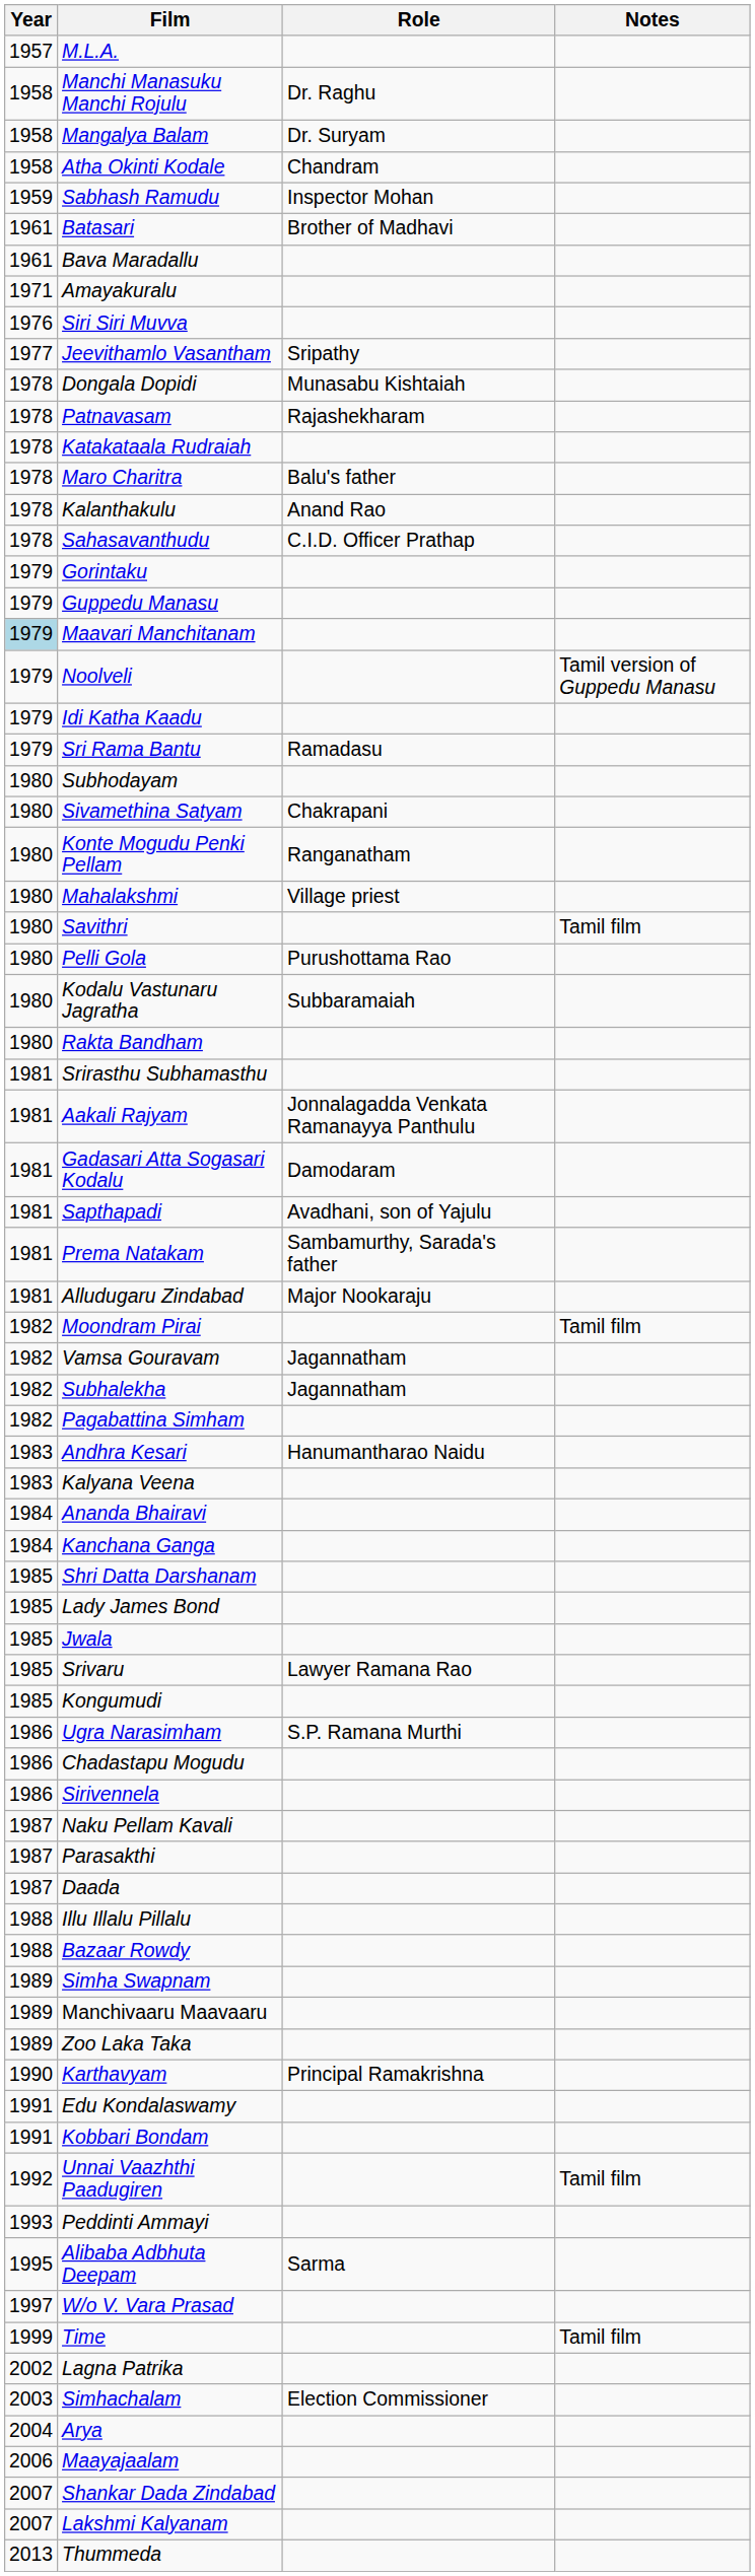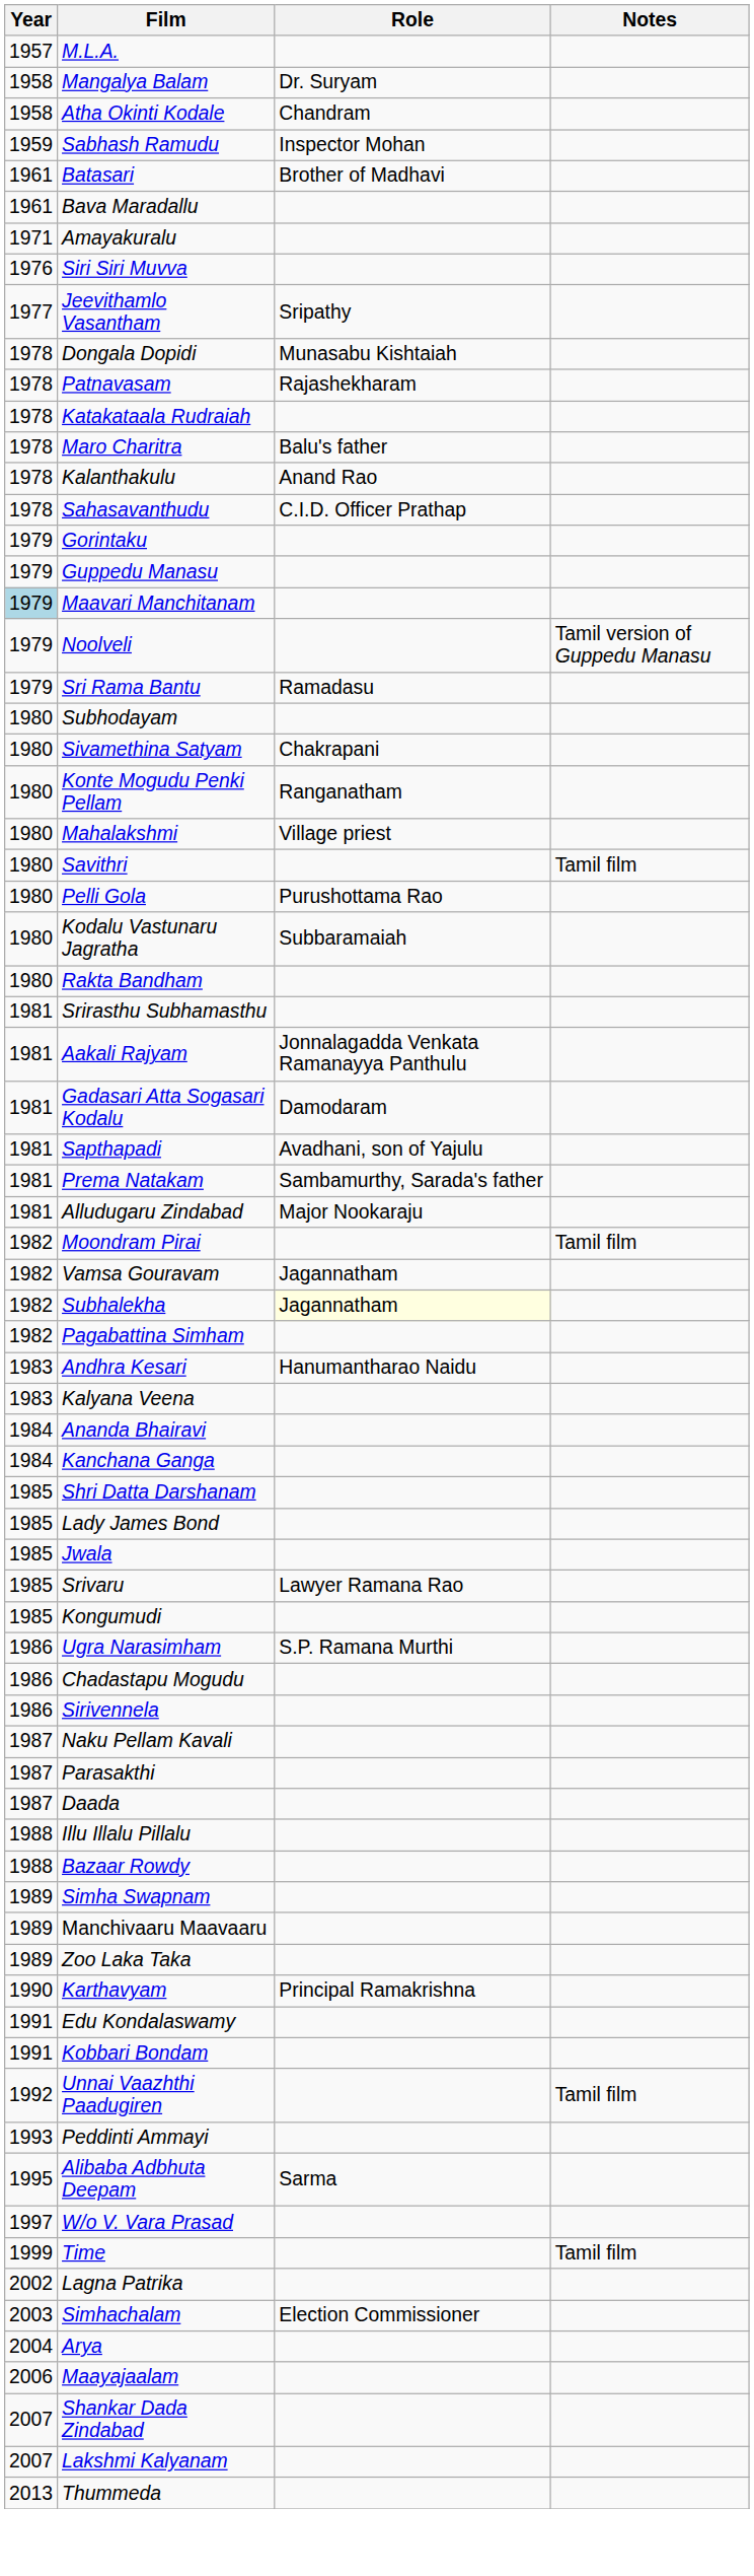- row: 1958 | Manchi Manasuku Manchi Rojulu | Dr. Raghu
- row: 1979 | Idi Katha Kaadu
Subhalekha | Role: no background -> lightyellow background
